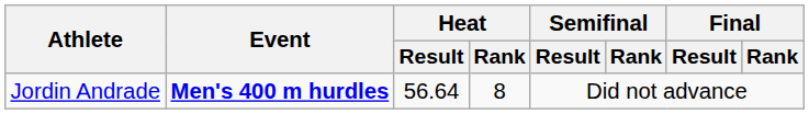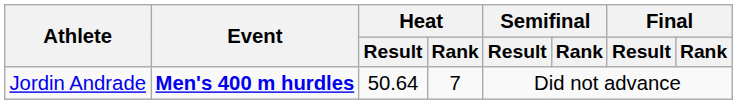Jordin Andrade | Heat / Result: 56.64 -> 50.64
Jordin Andrade | Heat / Rank: 8 -> 7
